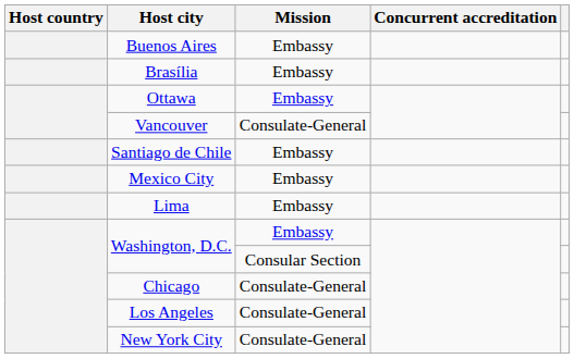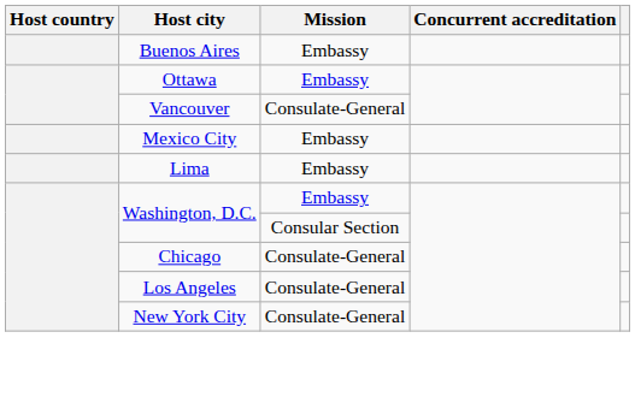- row: Brasília | Embassy
- row: Santiago de Chile | Embassy
